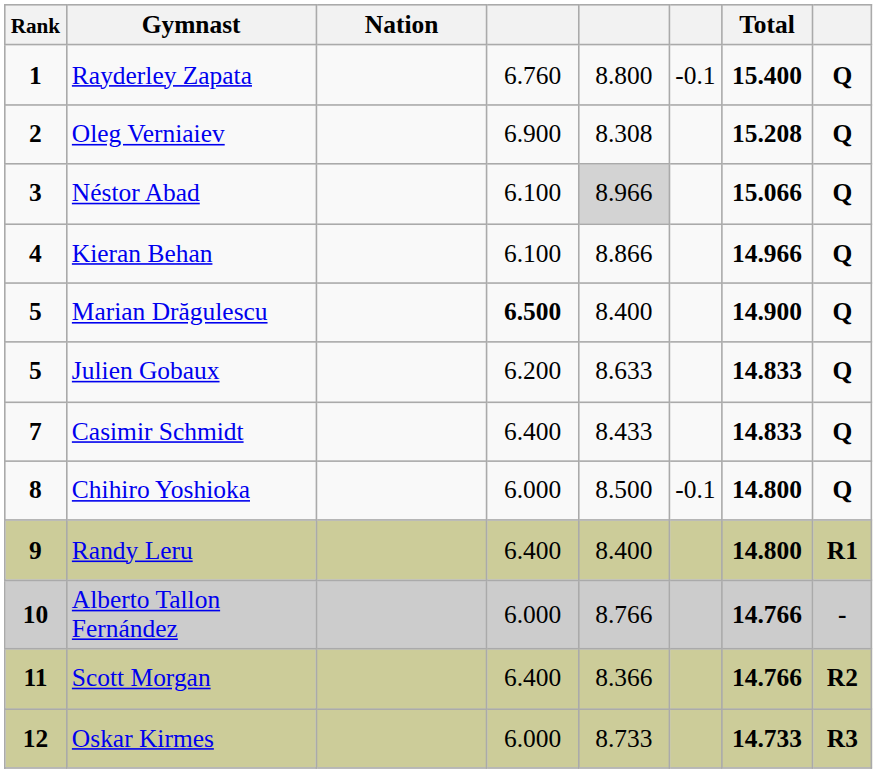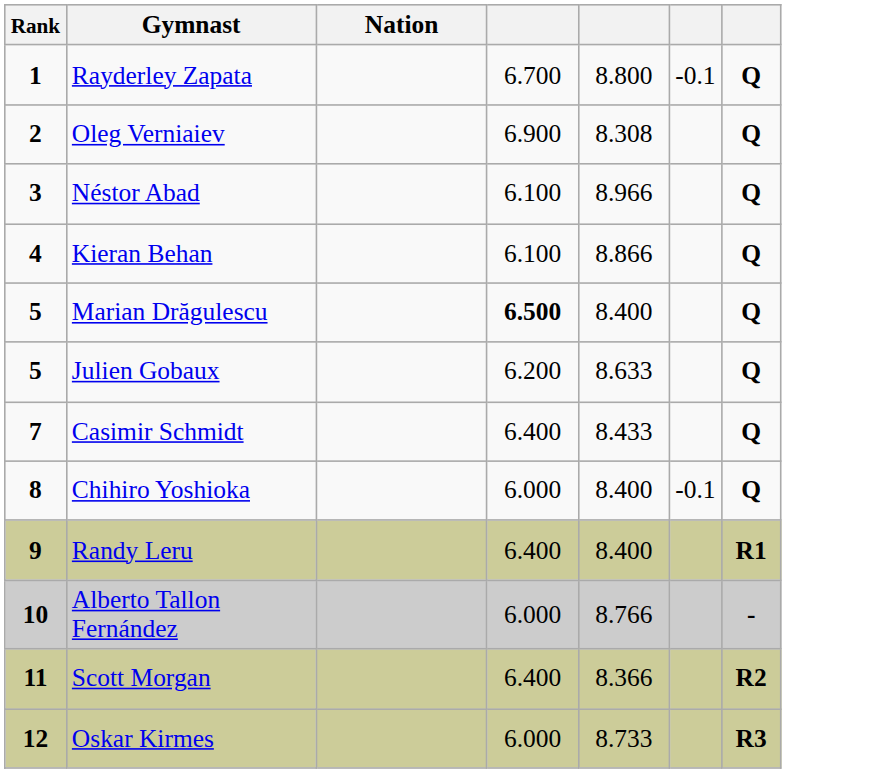- column: Total | 15.400 | 15.208 | 15.066 | 14.966 | 14.900 | 14.833 | 14.833 | 14.800 | 14.800 | 14.766 | 14.766 | 14.733
Rayderley Zapata | column 4: 6.760 -> 6.700
Néstor Abad | column 5: lightgrey background -> no background
Chihiro Yoshioka | column 5: 8.500 -> 8.400
